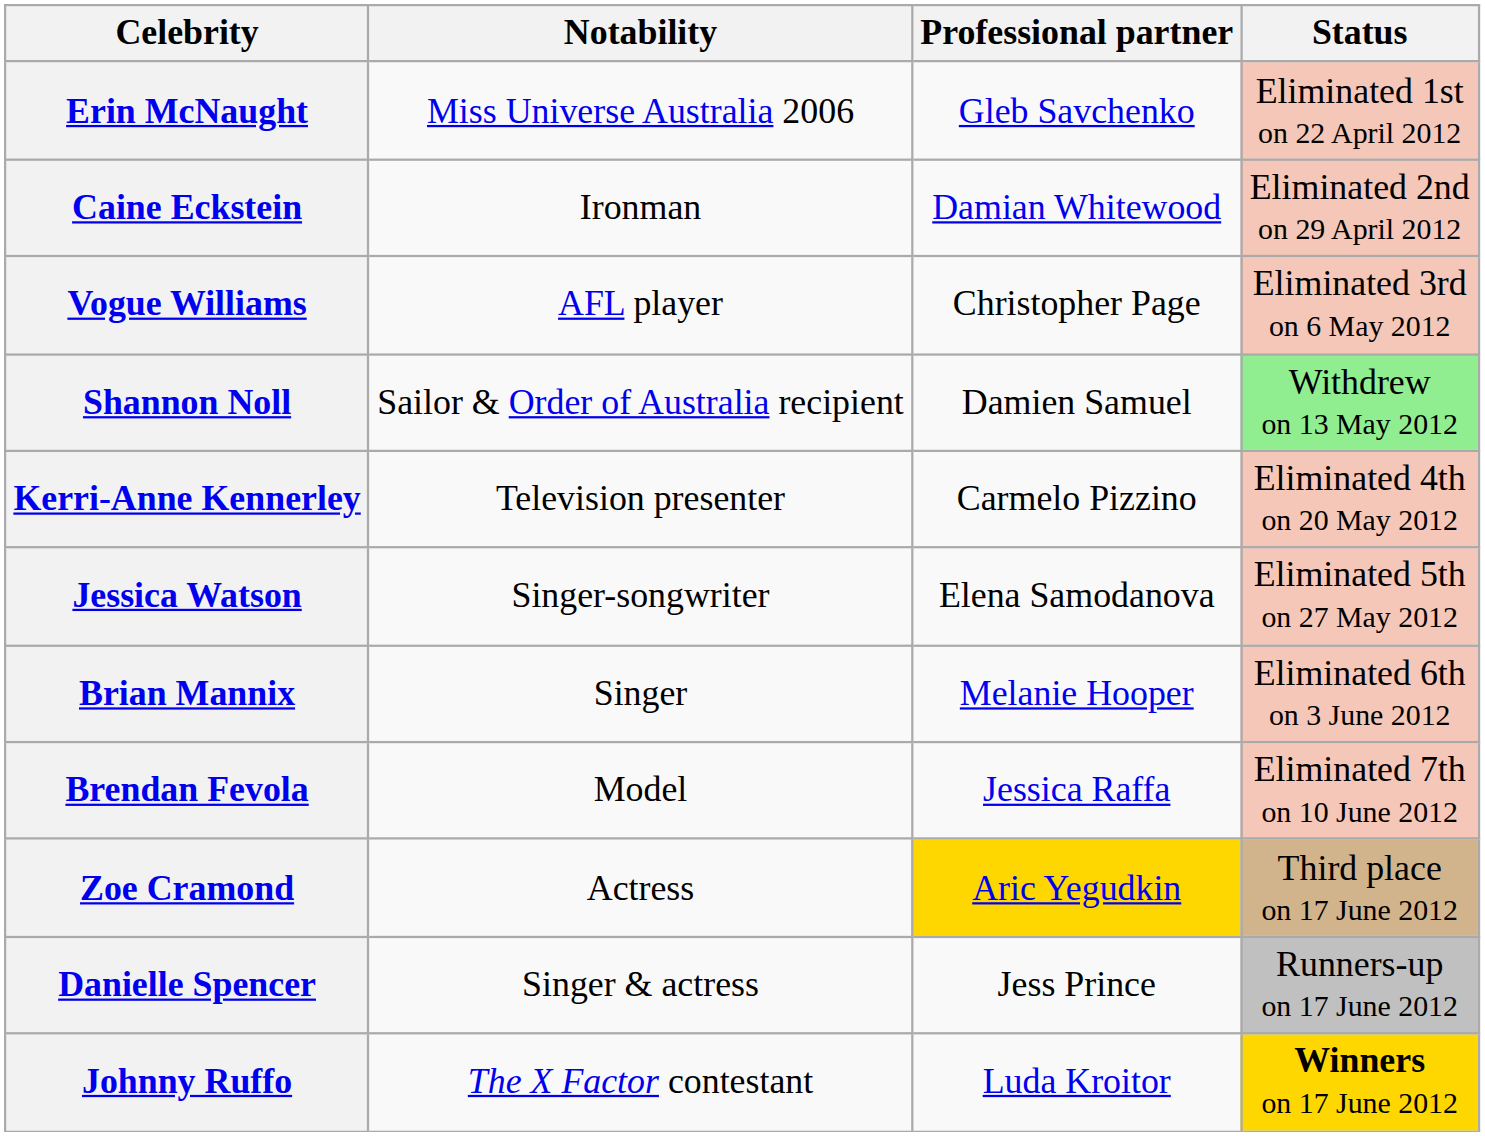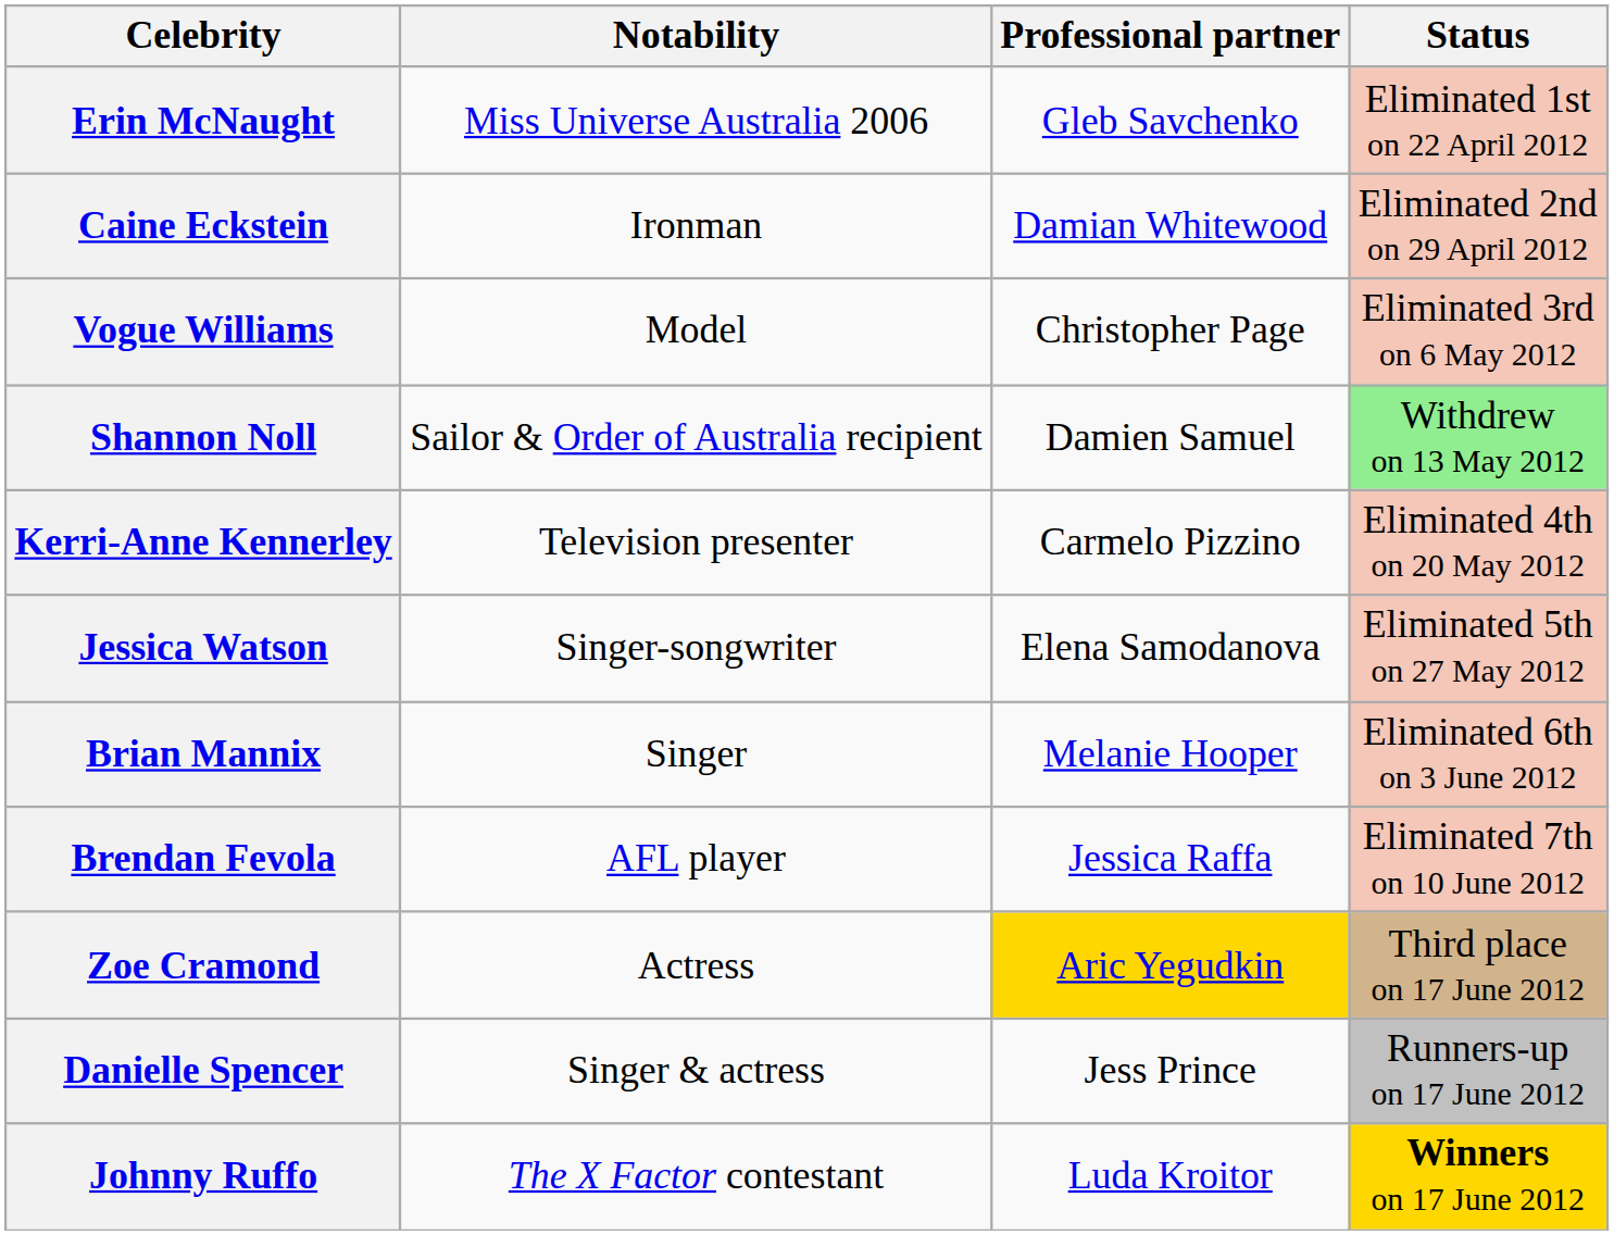Vogue Williams | Notability: AFL player -> Model
Brendan Fevola | Notability: Model -> AFL player
